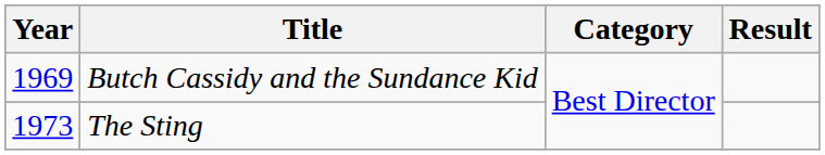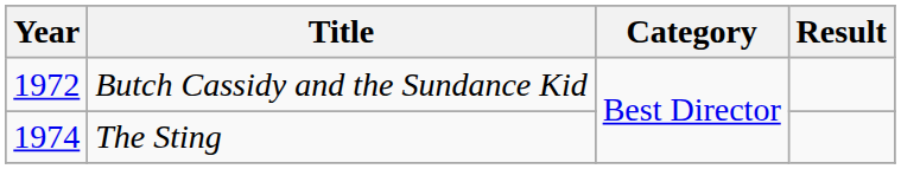Butch Cassidy and the Sundance Kid | Year: 1969 -> 1972
The Sting | Year: 1973 -> 1974
